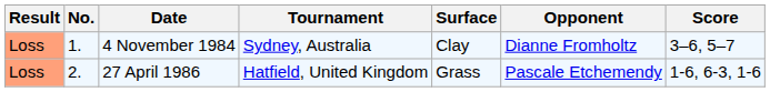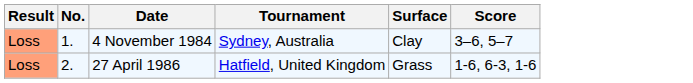- column: Opponent | Dianne Fromholtz | Pascale Etchemendy
